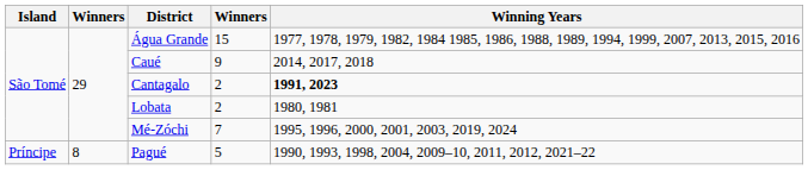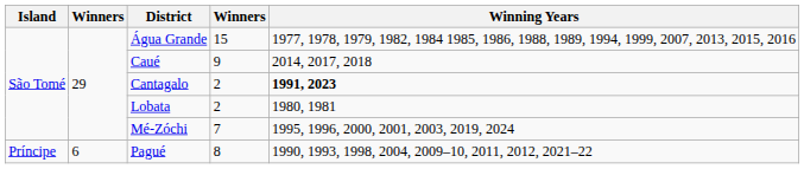Pagué | column 2: 8 -> 6
Pagué | column 4: 5 -> 8
